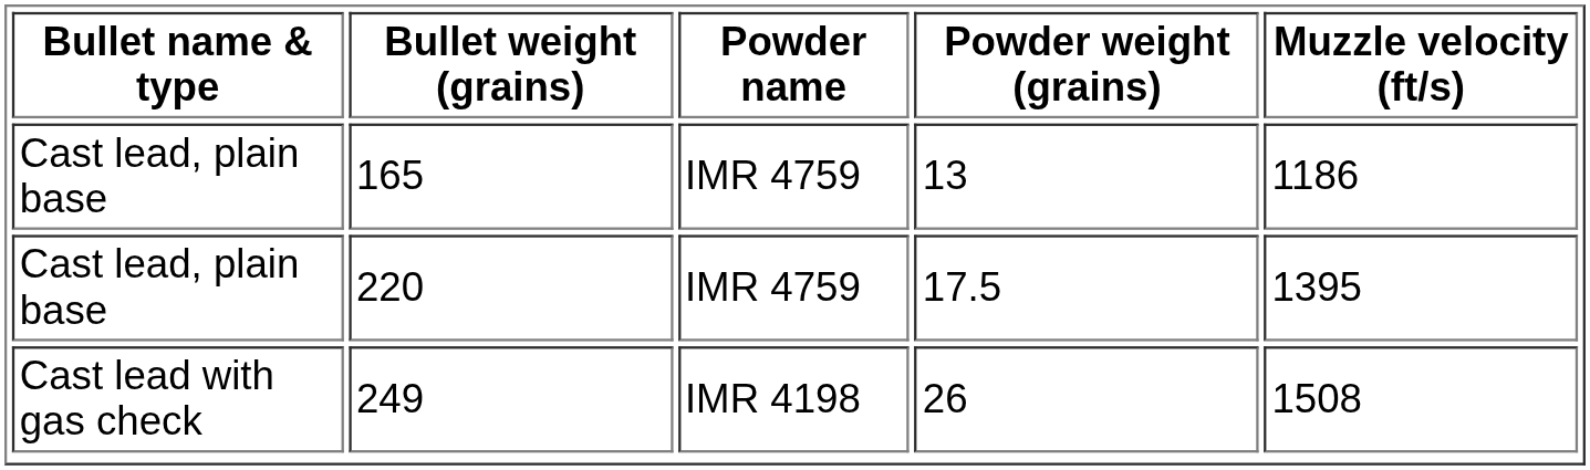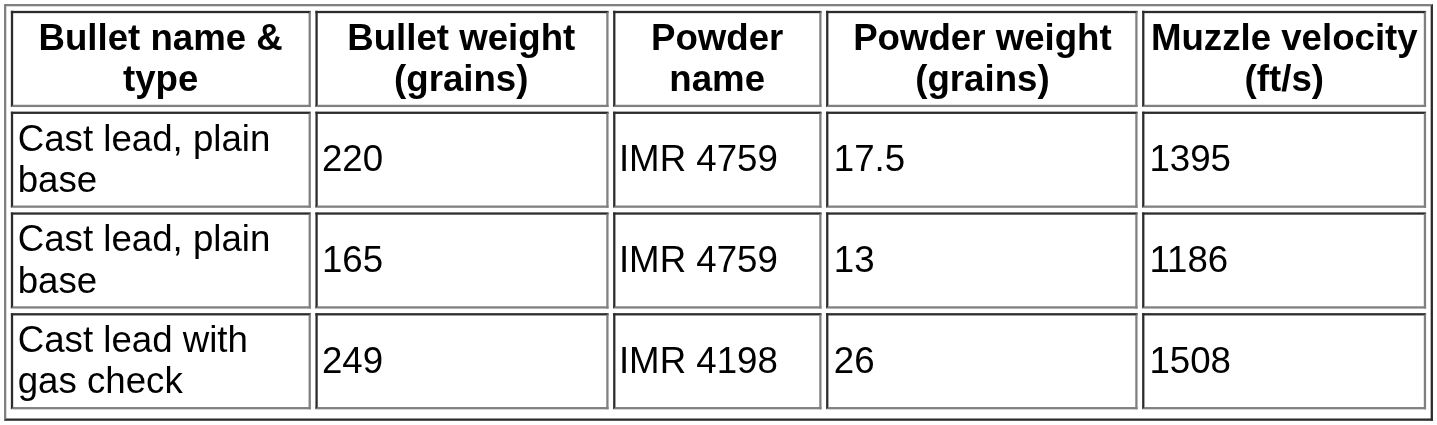rows swapped: 165 <-> 220
